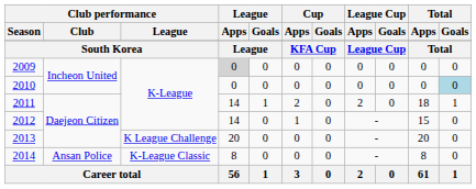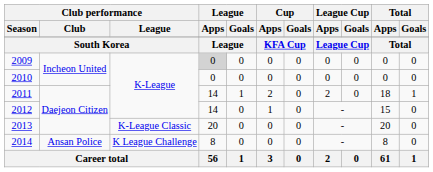2010 | Total / Goals: lightblue background -> no background
2013 | Club performance / League: K League Challenge -> K-League Classic
2014 | Club performance / League: K-League Classic -> K League Challenge
